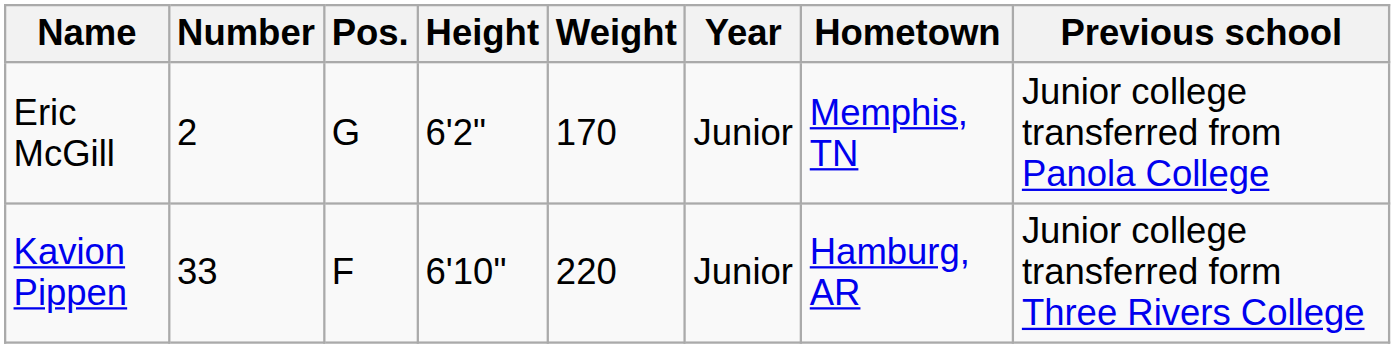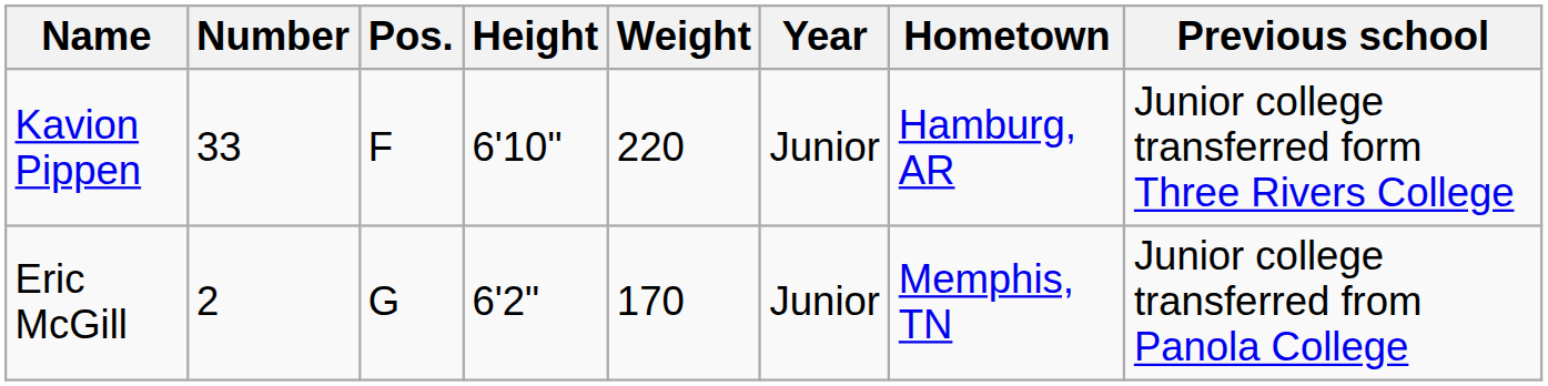rows swapped: Eric McGill <-> Kavion Pippen
